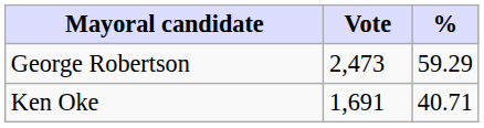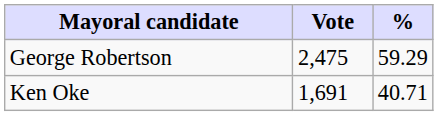George Robertson | Vote: 2,473 -> 2,475
